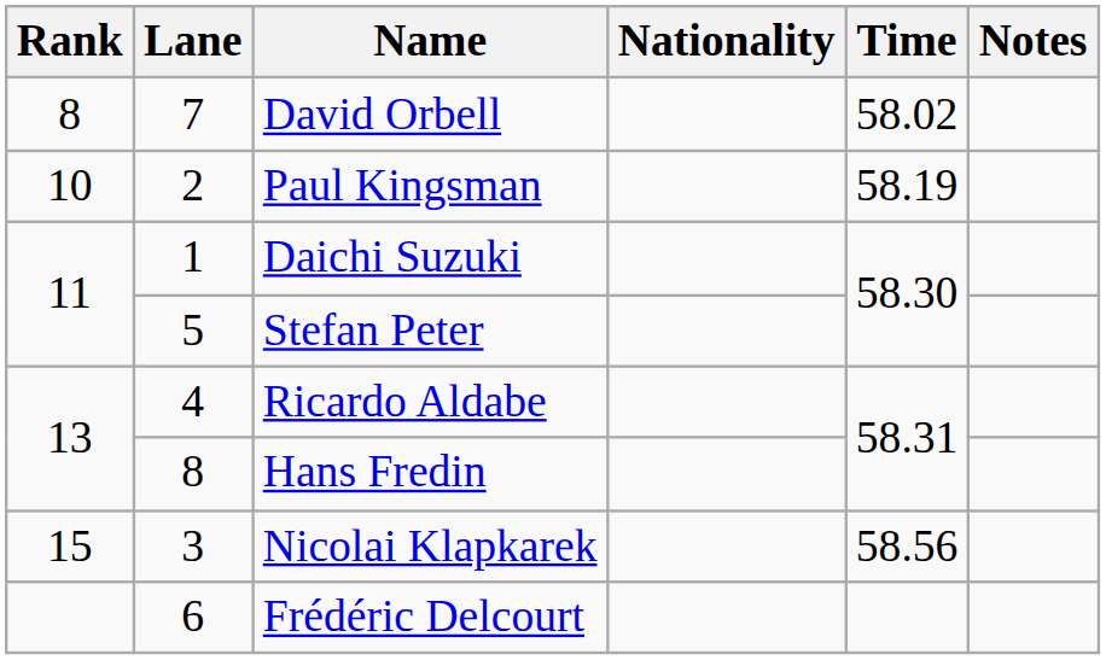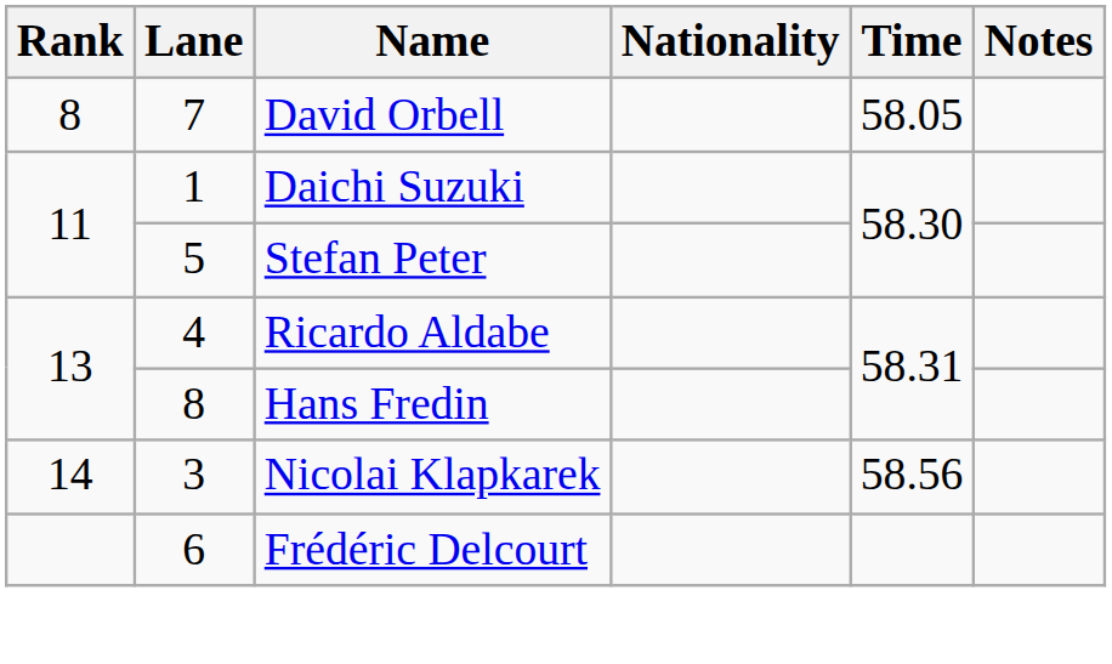David Orbell | Time: 58.02 -> 58.05
- row: 10 | 2 | Paul Kingsman | 58.19
Nicolai Klapkarek | Rank: 15 -> 14
